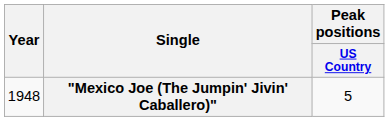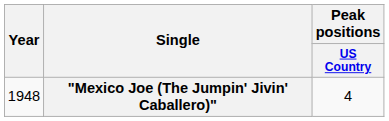"Mexico Joe (The Jumpin' Jivin' Caballero)" | Peak positions / US Country: 5 -> 4
